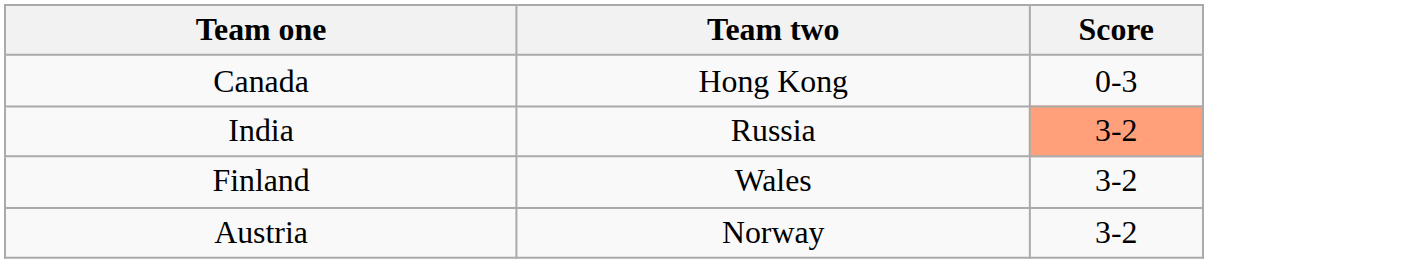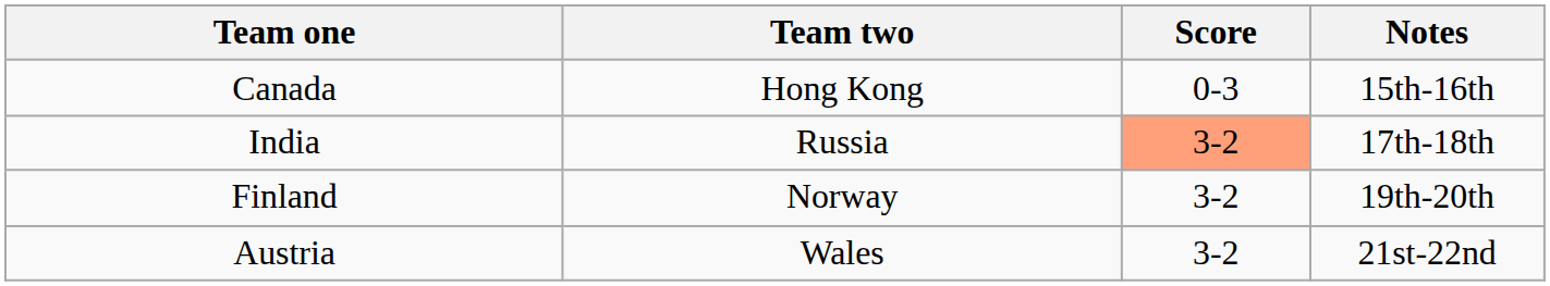+ column: Notes | 15th-16th | 17th-18th | 19th-20th | 21st-22nd
Finland | Team two: Wales -> Norway
Austria | Team two: Norway -> Wales
